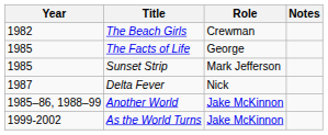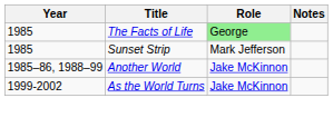- row: 1982 | The Beach Girls | Crewman
The Facts of Life | Role: no background -> lightgreen background
- row: 1987 | Delta Fever | Nick
